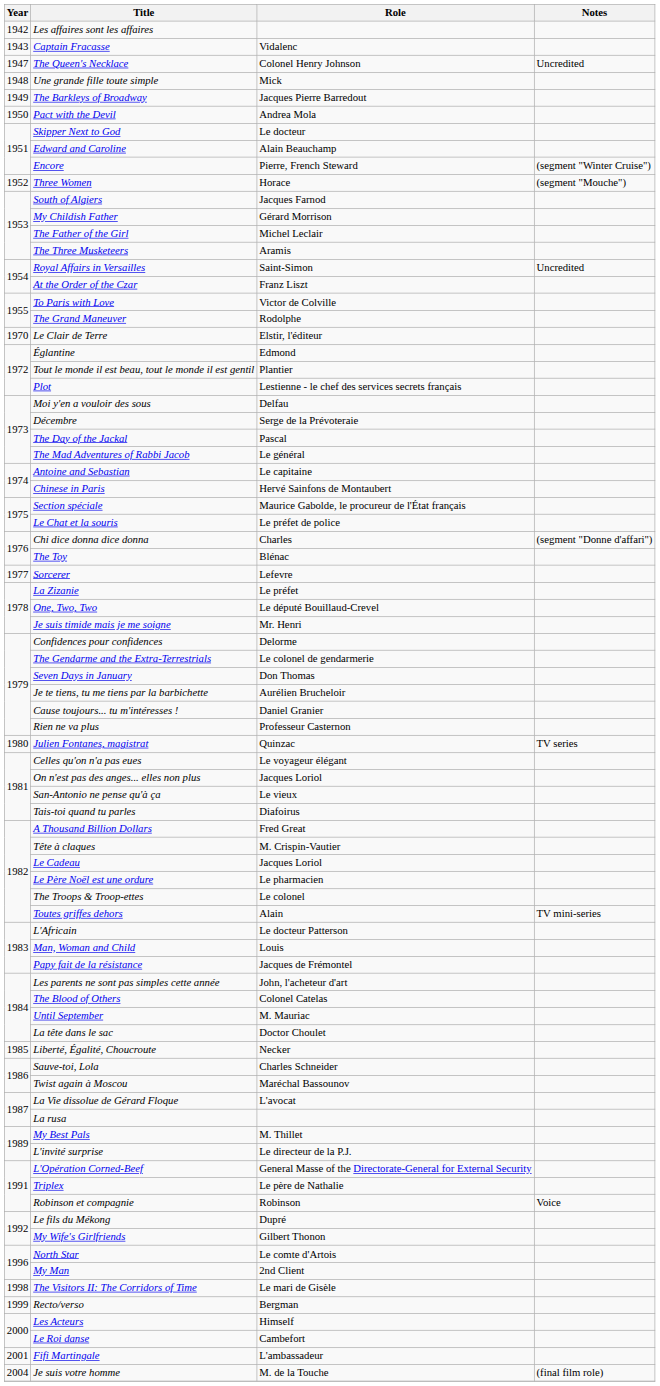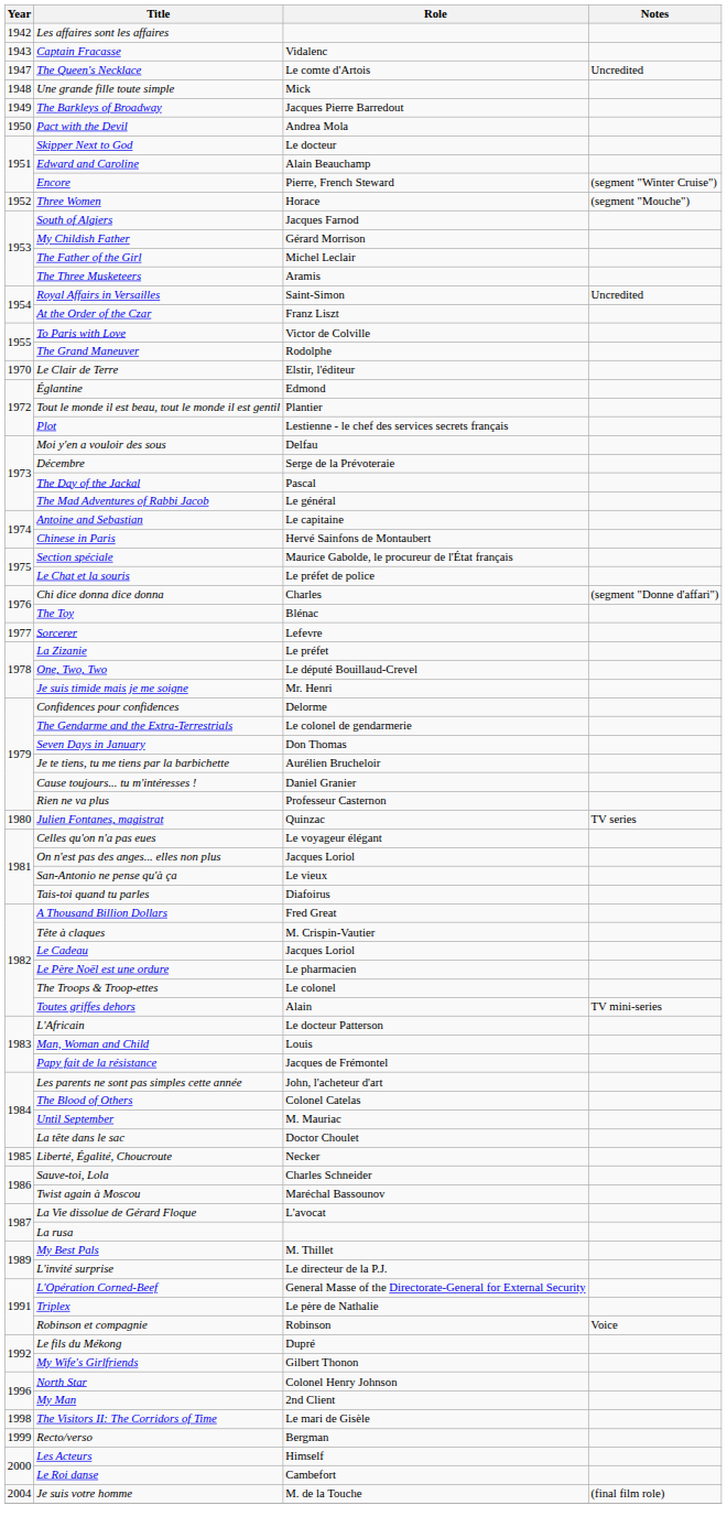The Queen's Necklace | Role: Colonel Henry Johnson -> Le comte d'Artois
North Star | Role: Le comte d'Artois -> Colonel Henry Johnson
- row: 2001 | Fifi Martingale | L'ambassadeur
